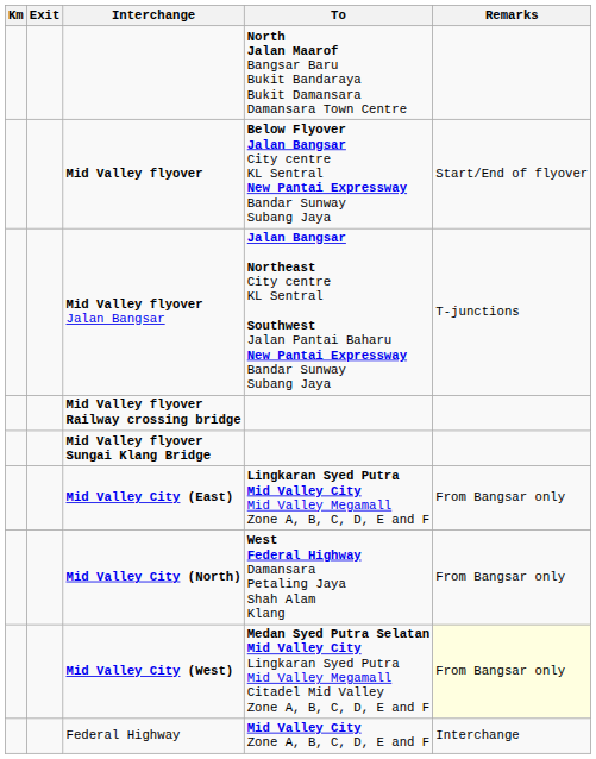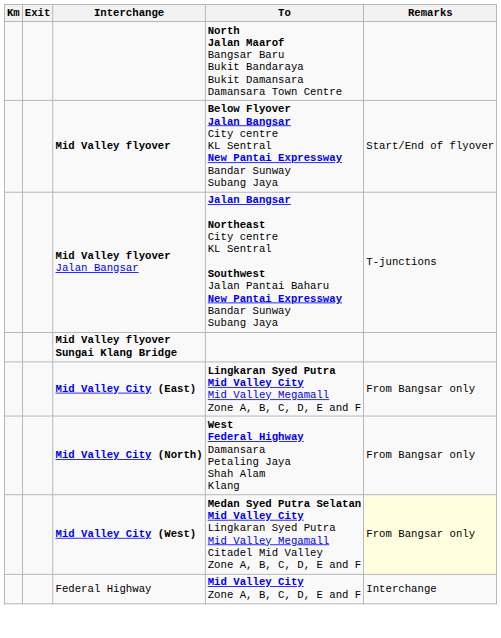- row: Mid Valley flyover Railway crossing bridge
